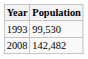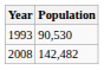1993 | Population: 99,530 -> 90,530
